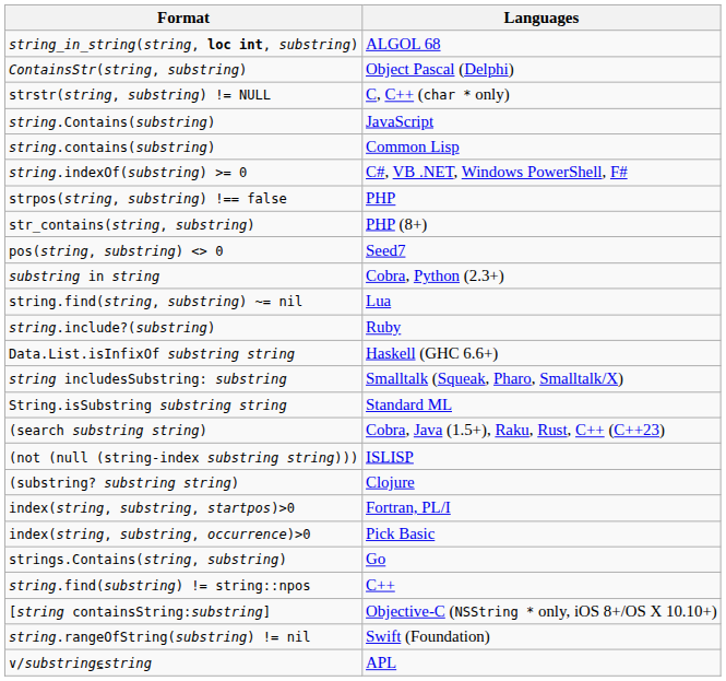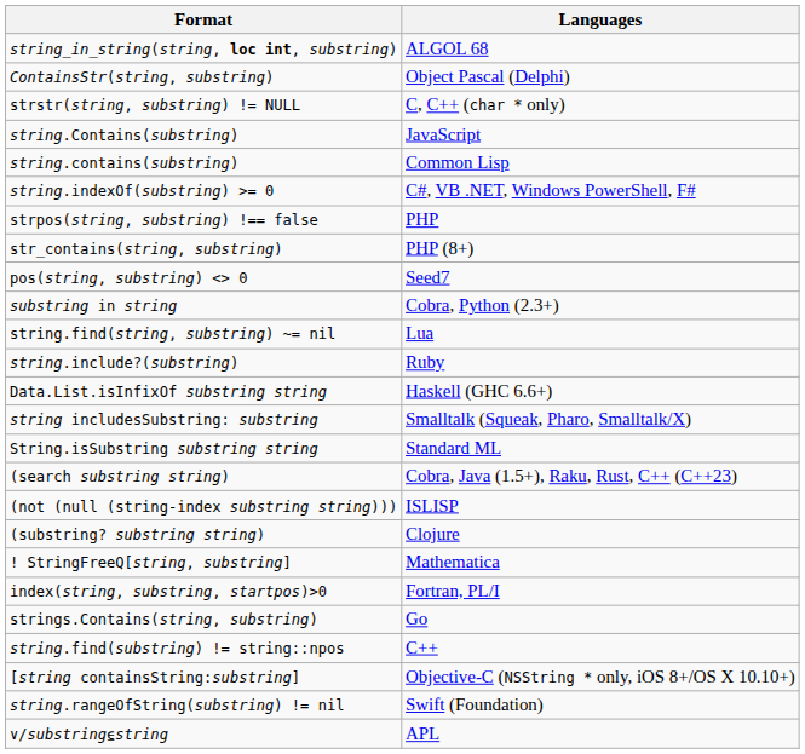+ row: ! StringFreeQ[string, substring] | Mathematica
- row: index(string, substring, occurrence)>0 | Pick Basic
